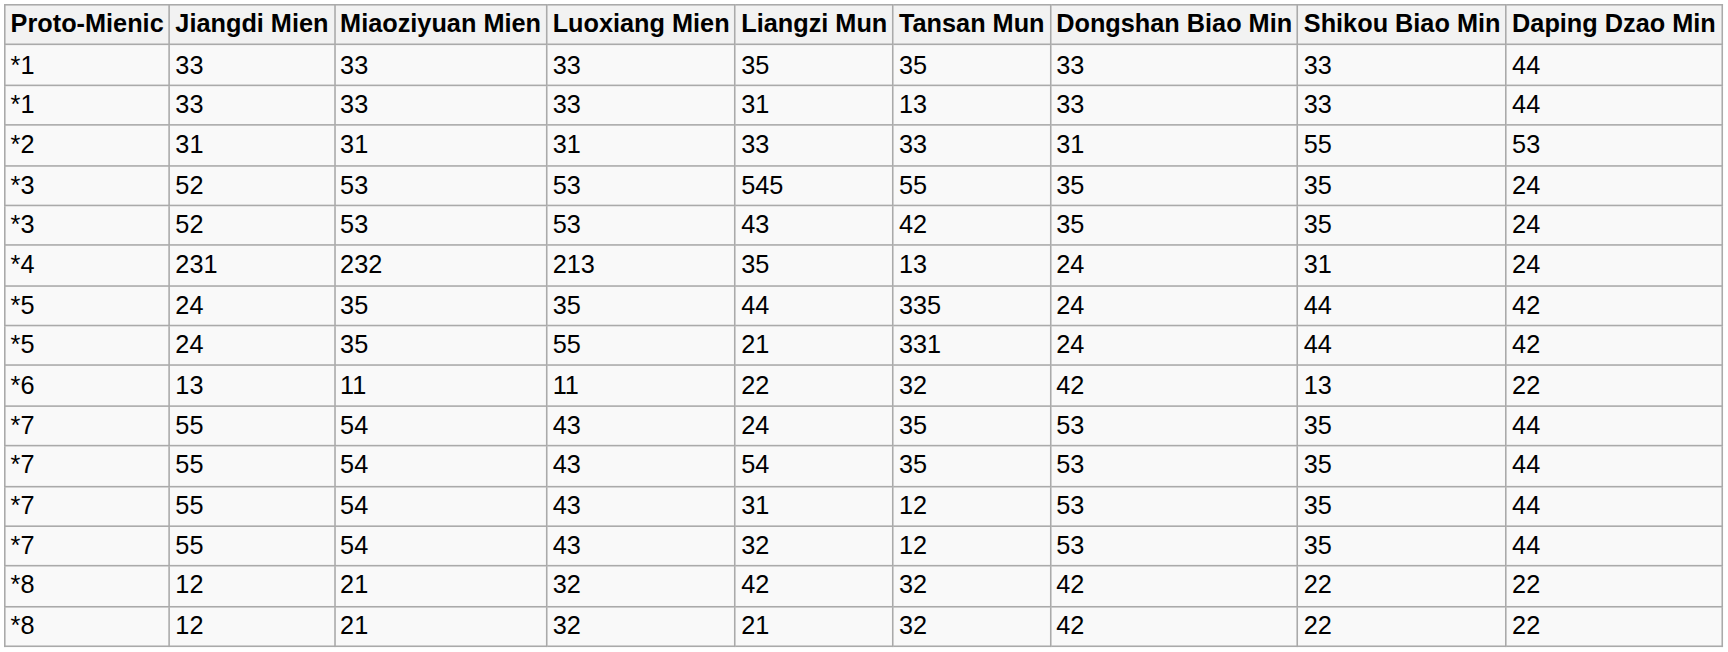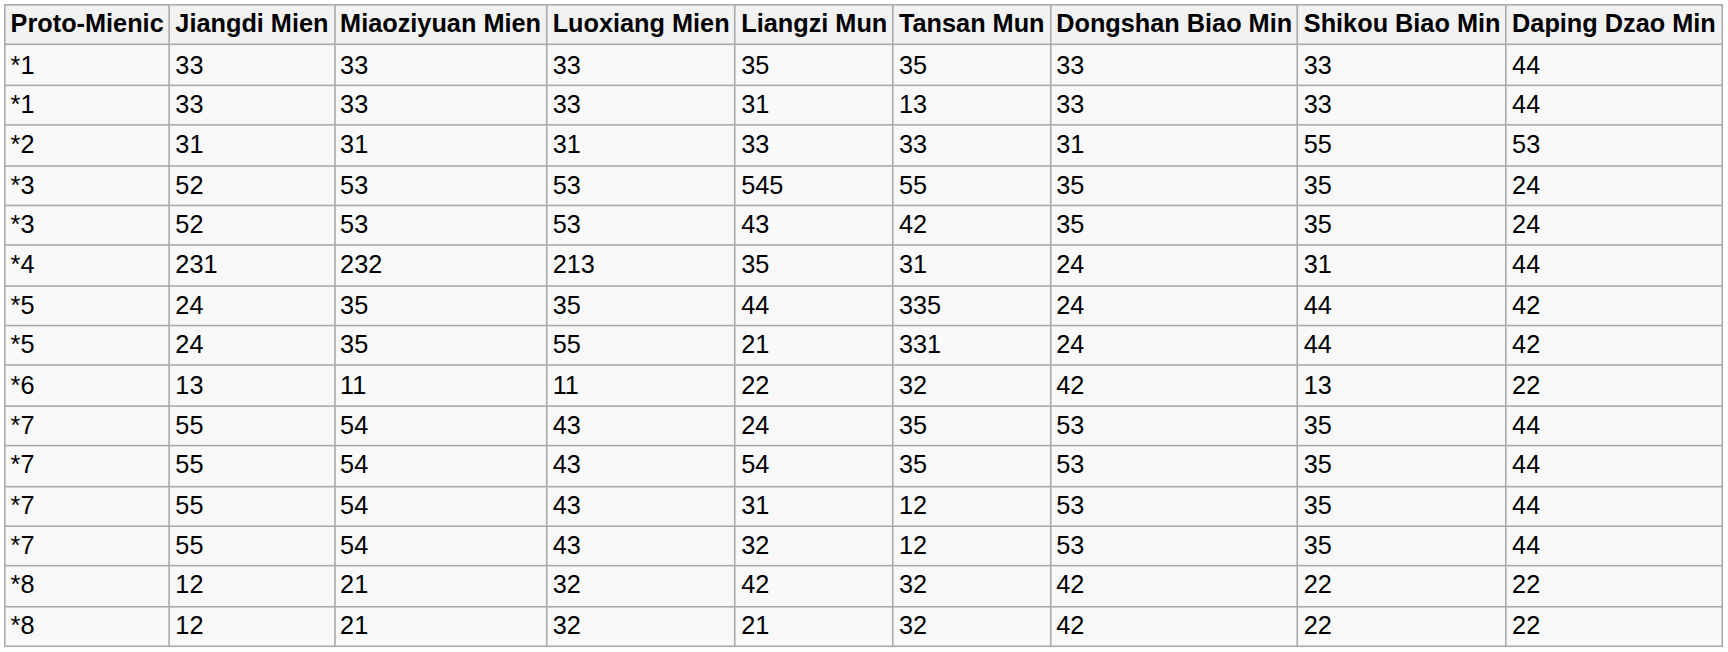213 | Tansan Mun: 13 -> 31
213 | Daping Dzao Min: 24 -> 44
